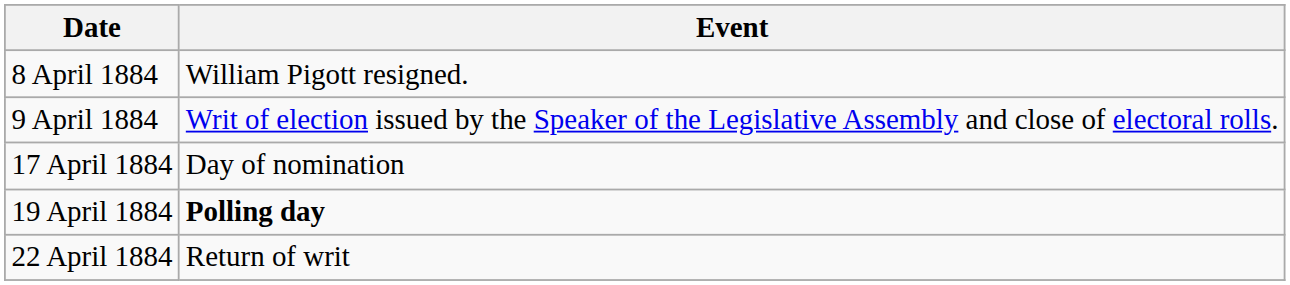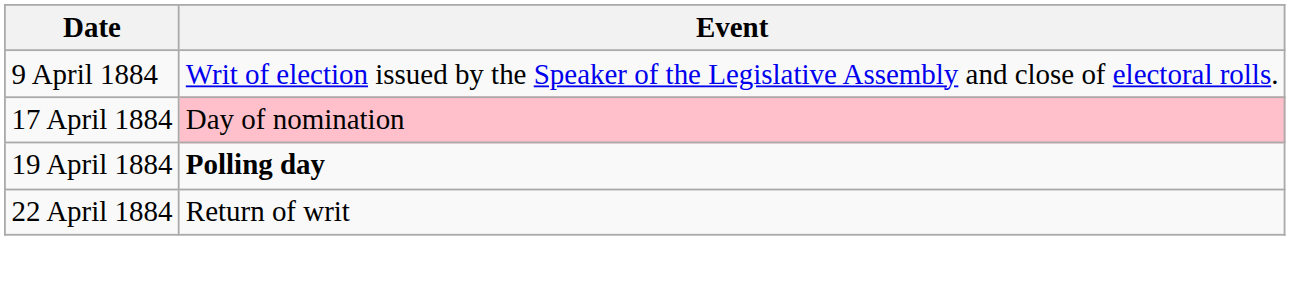- row: 8 April 1884 | William Pigott resigned.
17 April 1884 | Event: no background -> pink background
